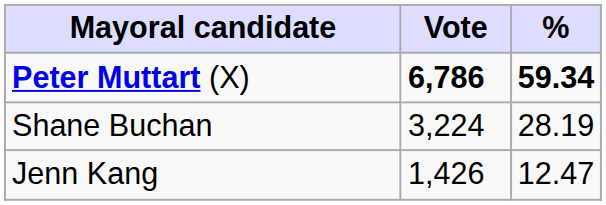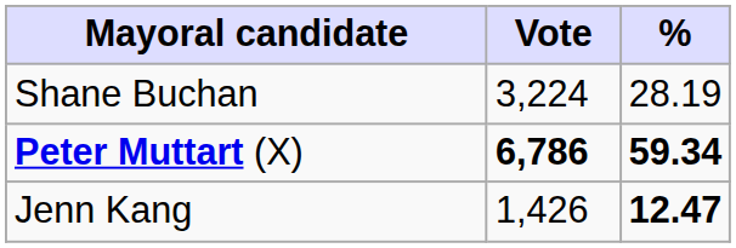rows swapped: Peter Muttart (X) <-> Shane Buchan
Jenn Kang | %: normal -> bold
